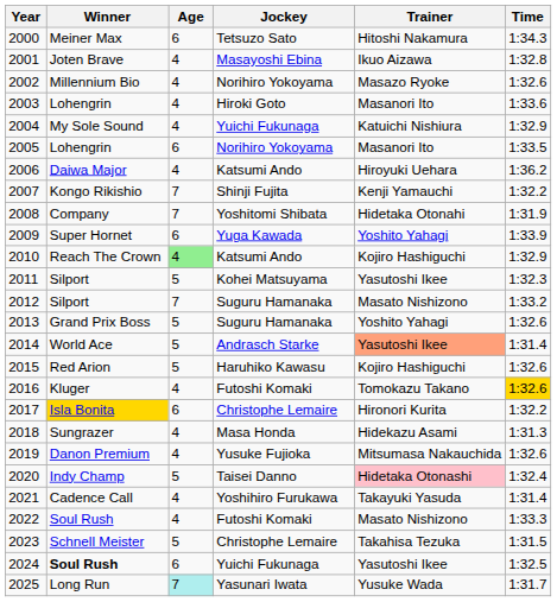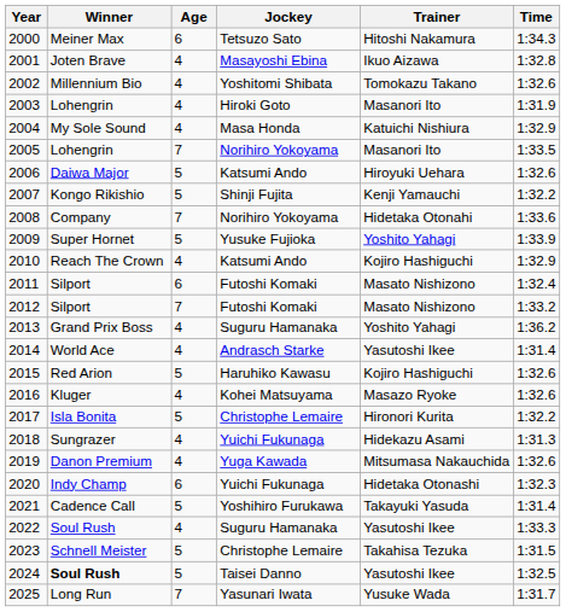2002 | Jockey: Norihiro Yokoyama -> Yoshitomi Shibata
2002 | Trainer: Masazo Ryoke -> Tomokazu Takano
2003 | Time: 1:33.6 -> 1:31.9
2004 | Jockey: Yuichi Fukunaga -> Masa Honda
2005 | Age: 6 -> 7
2006 | Age: 4 -> 5
2006 | Time: 1:36.2 -> 1:32.6
2007 | Age: 7 -> 5
2008 | Jockey: Yoshitomi Shibata -> Norihiro Yokoyama
2008 | Time: 1:31.9 -> 1:33.6
2009 | Age: 6 -> 5
2009 | Jockey: Yuga Kawada -> Yusuke Fujioka
2010 | Age: lightgreen background -> no background
2011 | Age: 5 -> 6
2011 | Jockey: Kohei Matsuyama -> Futoshi Komaki
2011 | Trainer: Yasutoshi Ikee -> Masato Nishizono
2011 | Time: 1:32.3 -> 1:32.4
2012 | Jockey: Suguru Hamanaka -> Futoshi Komaki
2013 | Age: 5 -> 4
2013 | Time: 1:32.6 -> 1:36.2
2014 | Age: 5 -> 4
2014 | Trainer: lightsalmon background -> no background
2016 | Jockey: Futoshi Komaki -> Kohei Matsuyama
2016 | Trainer: Tomokazu Takano -> Masazo Ryoke
2016 | Time: gold background -> no background
2017 | Winner: gold background -> no background
2017 | Age: 6 -> 5
2018 | Jockey: Masa Honda -> Yuichi Fukunaga
2019 | Jockey: Yusuke Fujioka -> Yuga Kawada
2020 | Age: 5 -> 6
2020 | Jockey: Taisei Danno -> Yuichi Fukunaga
2020 | Trainer: pink background -> no background
2020 | Time: 1:32.4 -> 1:32.3
2021 | Age: 4 -> 5
2022 | Jockey: Futoshi Komaki -> Suguru Hamanaka
2022 | Trainer: Masato Nishizono -> Yasutoshi Ikee
2024 | Age: 6 -> 5
2024 | Jockey: Yuichi Fukunaga -> Taisei Danno
2025 | Age: paleturquoise background -> no background
